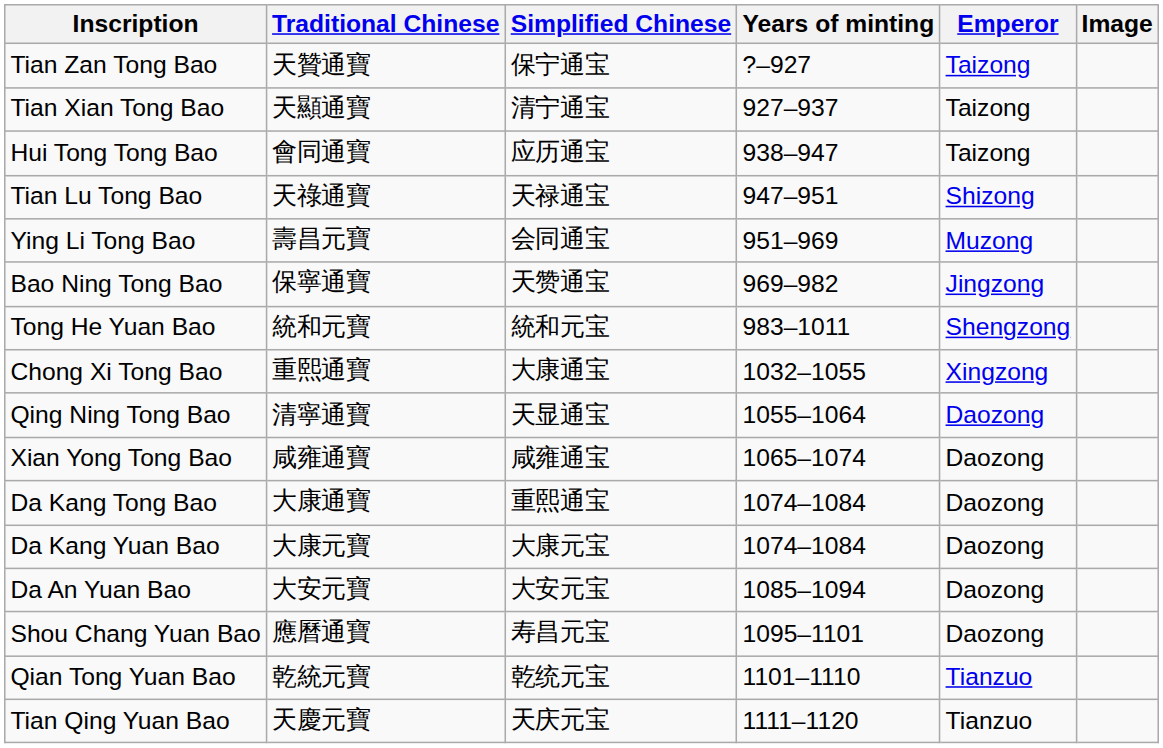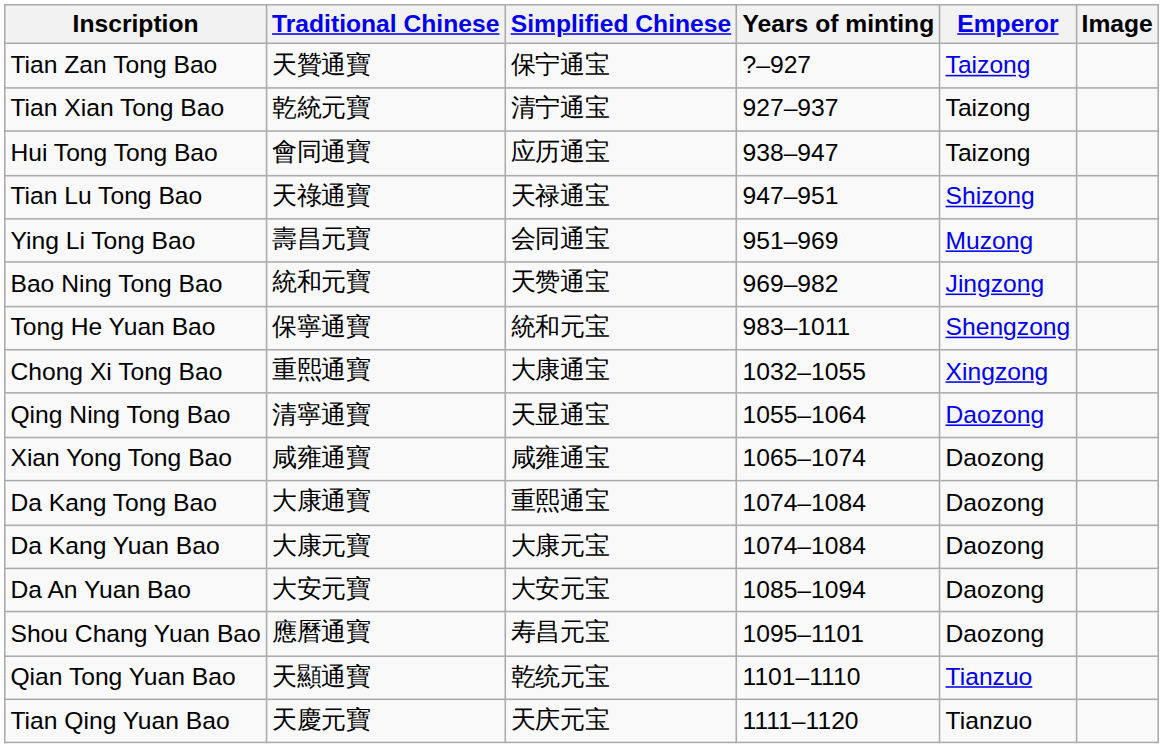Tian Xian Tong Bao | Traditional Chinese: 天顯通寶 -> 乾統元寶
Bao Ning Tong Bao | Traditional Chinese: 保寧通寶 -> 統和元寶
Tong He Yuan Bao | Traditional Chinese: 統和元寶 -> 保寧通寶
Qian Tong Yuan Bao | Traditional Chinese: 乾統元寶 -> 天顯通寶
